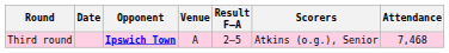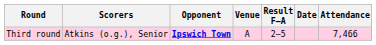columns swapped: Date <-> Scorers
Third round | Attendance: 7,468 -> 7,466
